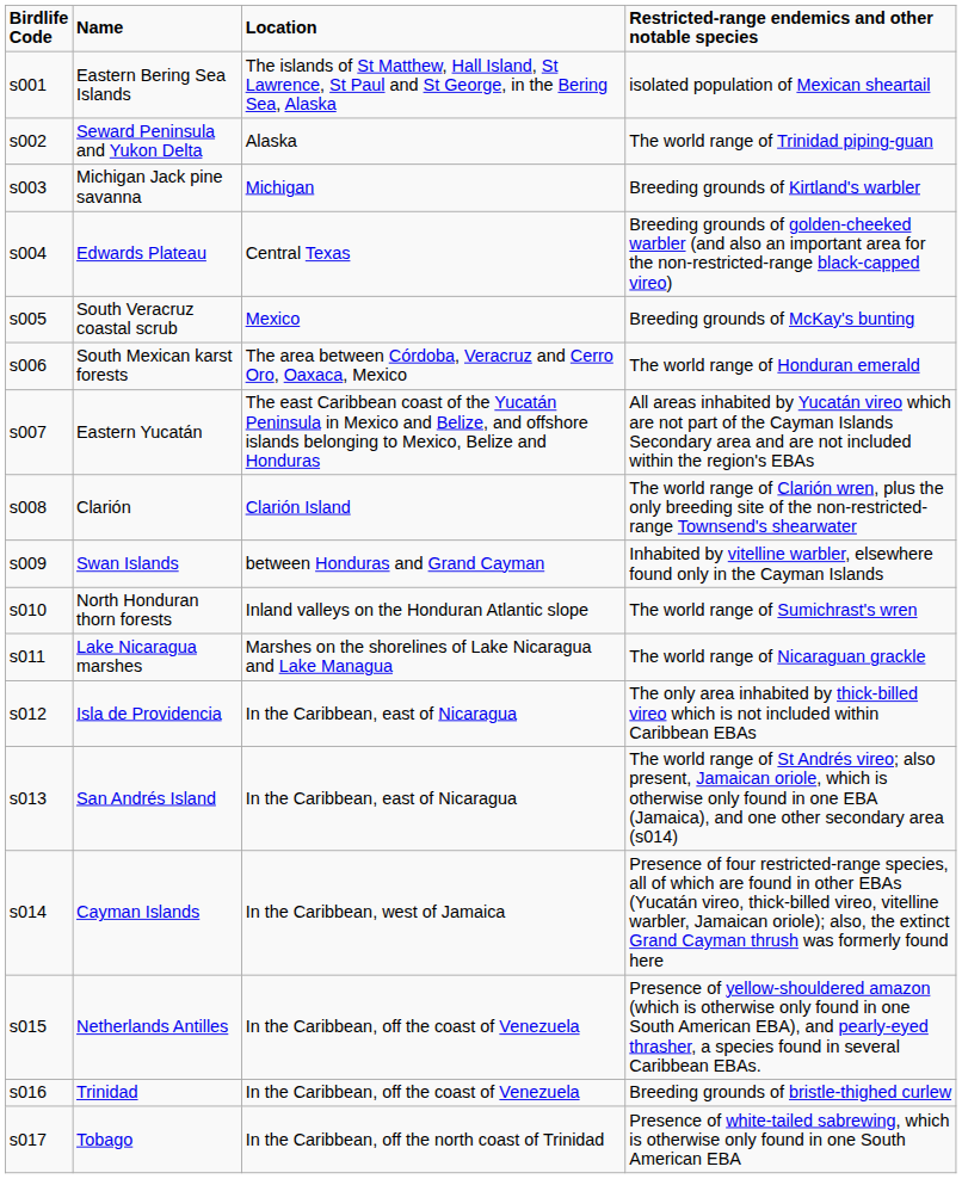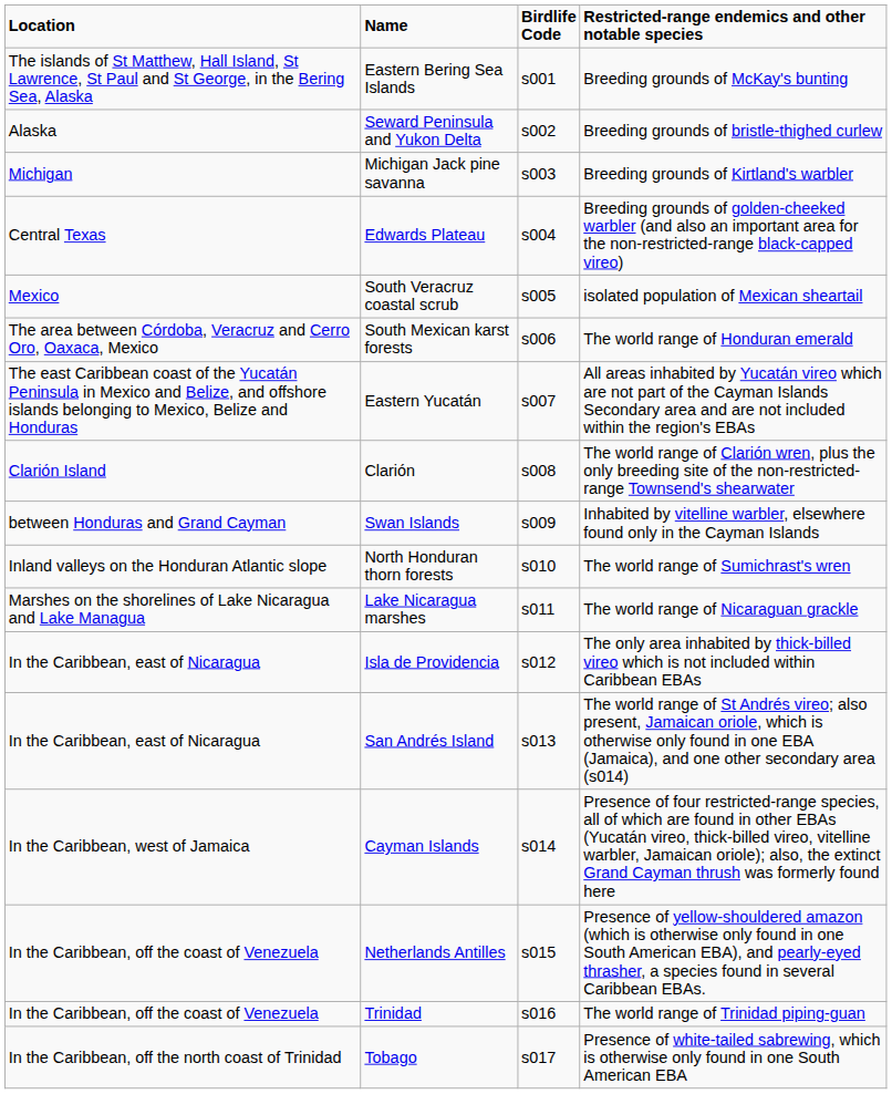columns swapped: Birdlife Code <-> Location
Eastern Bering Sea Islands | Restricted-range endemics and other notable species: isolated population of Mexican sheartail -> Breeding grounds of McKay's bunting
Seward Peninsula and Yukon Delta | Restricted-range endemics and other notable species: The world range of Trinidad piping-guan -> Breeding grounds of bristle-thighed curlew
South Veracruz coastal scrub | Restricted-range endemics and other notable species: Breeding grounds of McKay's bunting -> isolated population of Mexican sheartail
Trinidad | Restricted-range endemics and other notable species: Breeding grounds of bristle-thighed curlew -> The world range of Trinidad piping-guan
